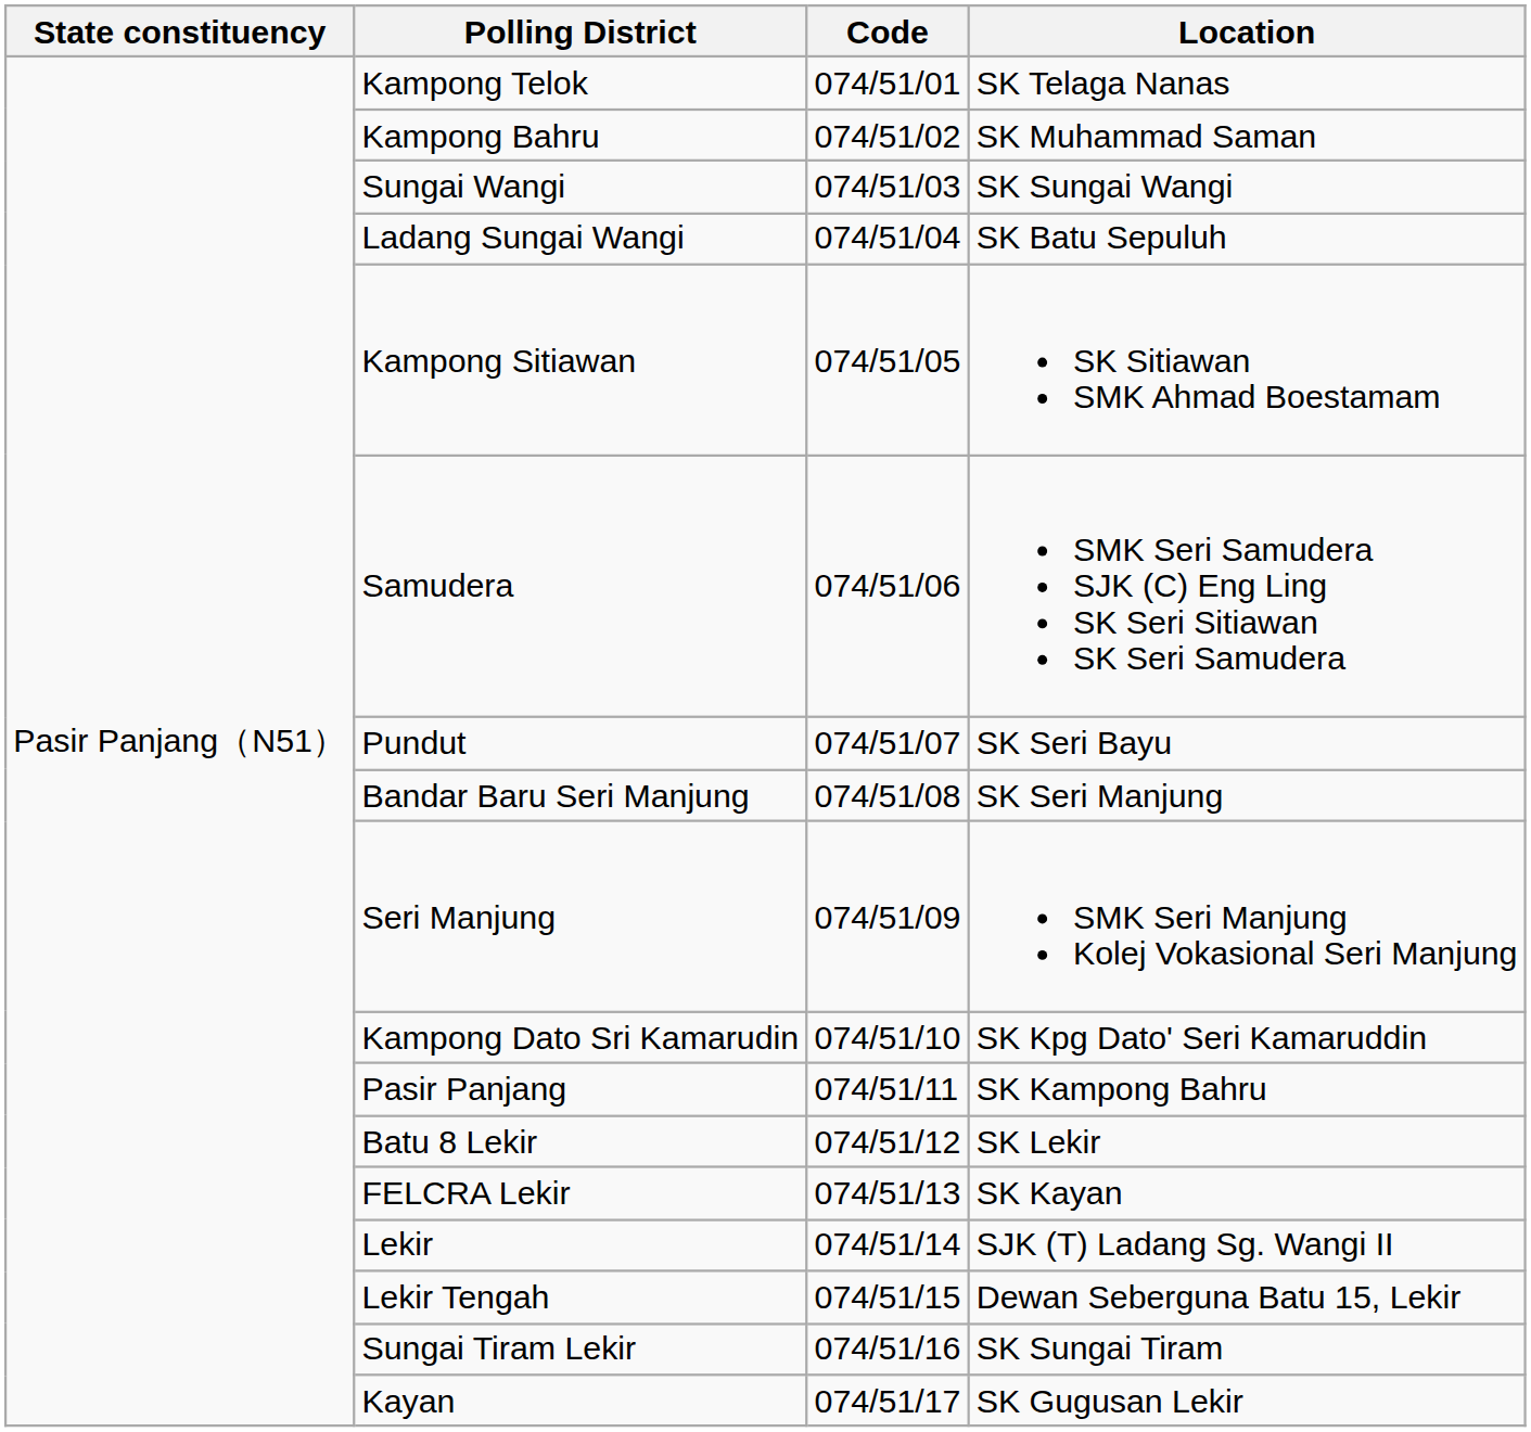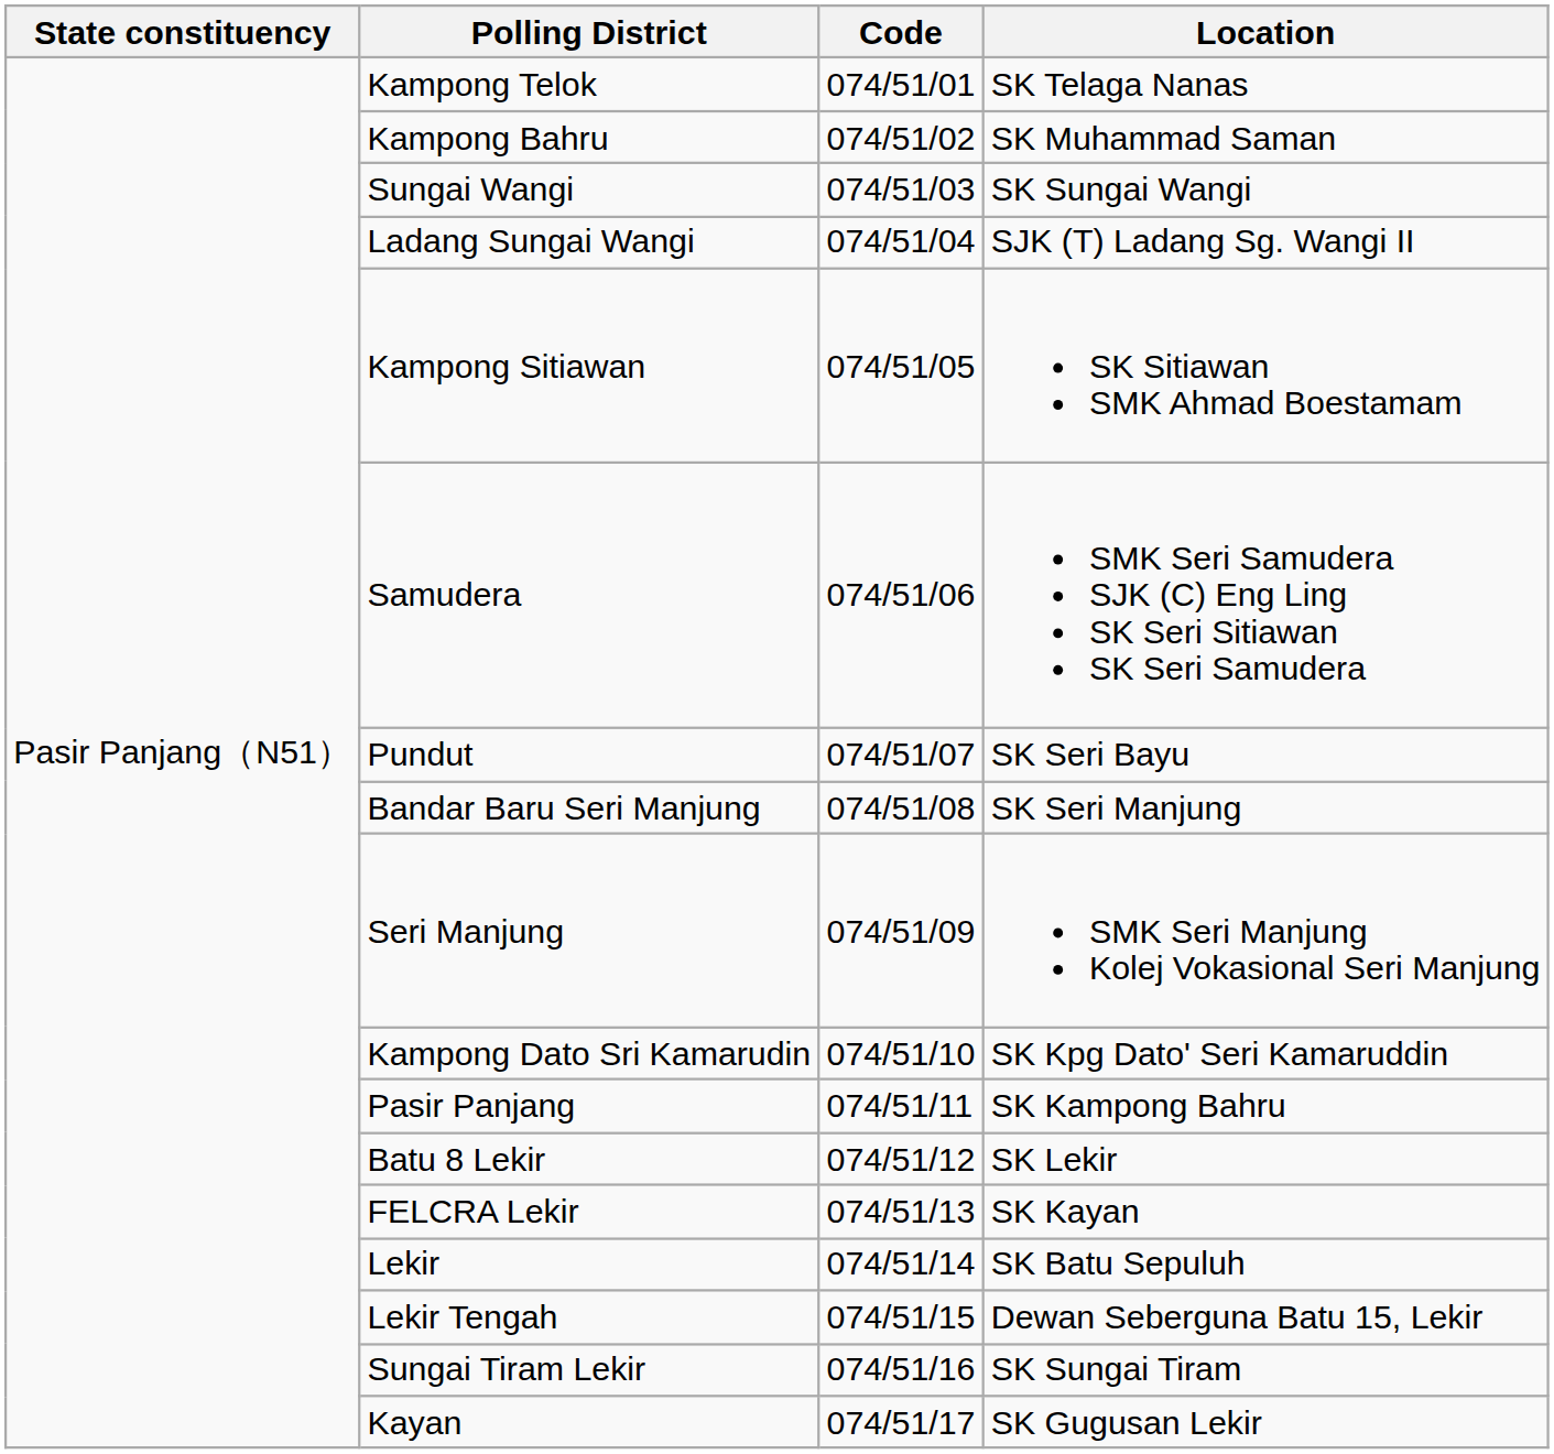Ladang Sungai Wangi | Location: SK Batu Sepuluh -> SJK (T) Ladang Sg. Wangi II
Lekir | Location: SJK (T) Ladang Sg. Wangi II -> SK Batu Sepuluh
